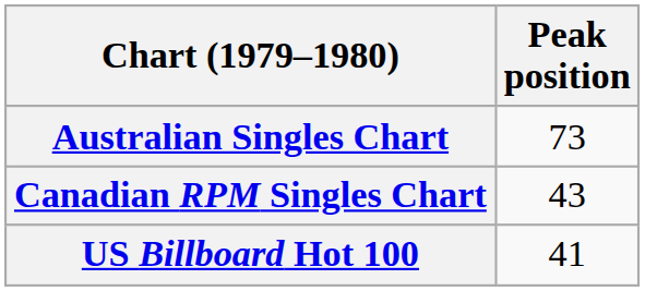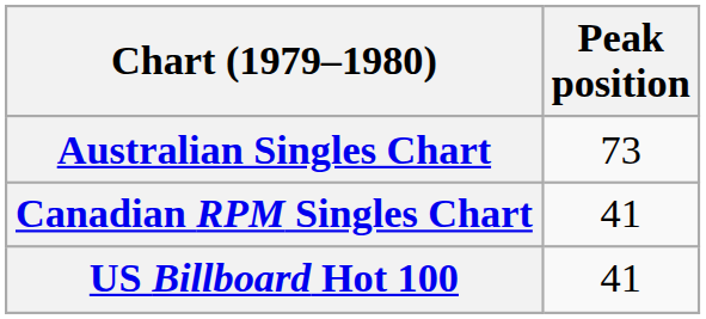Canadian RPM Singles Chart | Peak position: 43 -> 41
